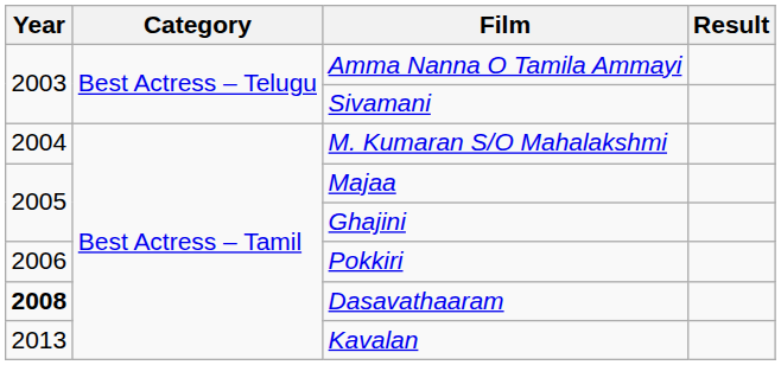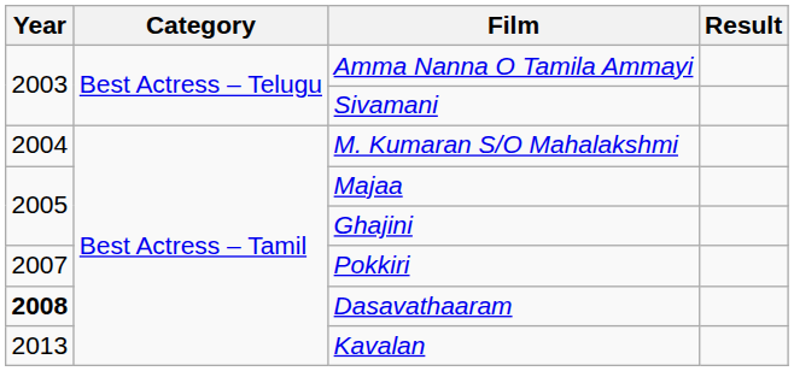Pokkiri | Year: 2006 -> 2007
